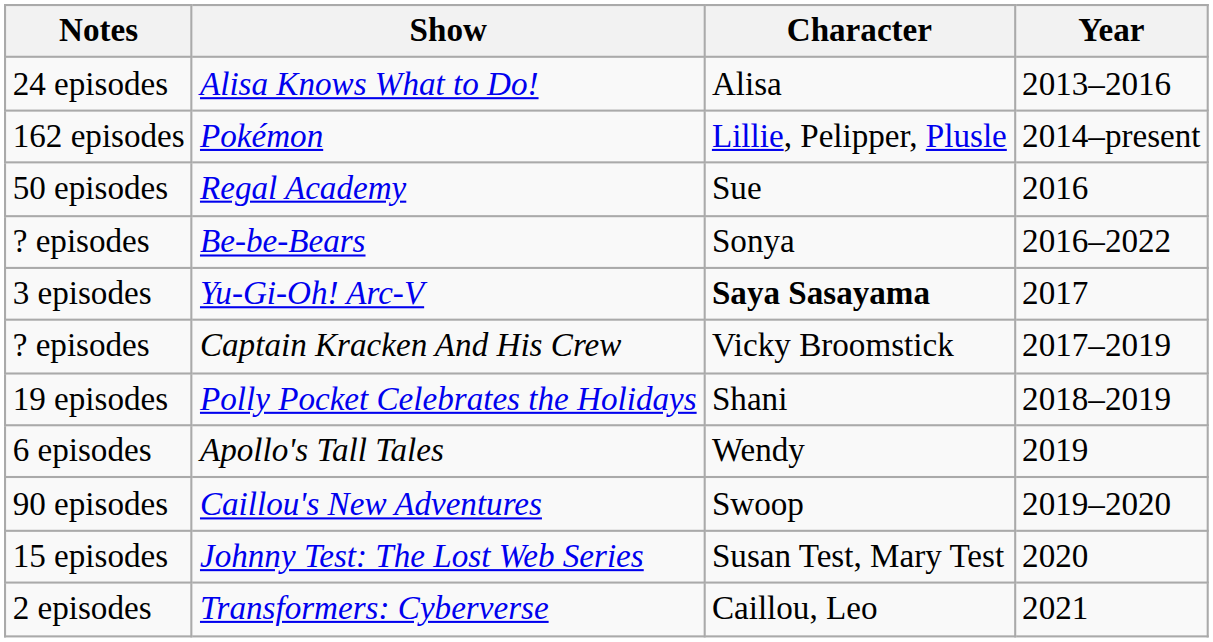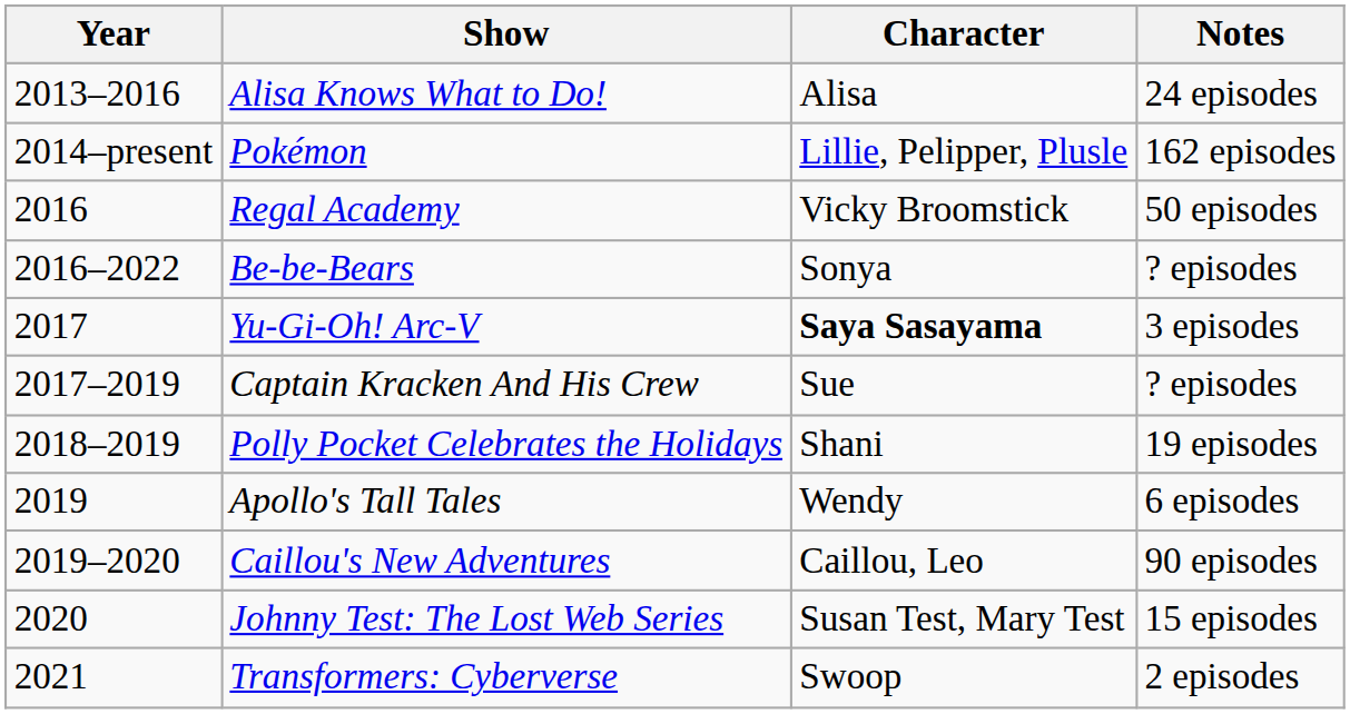columns swapped: Year <-> Notes
Regal Academy | Character: Sue -> Vicky Broomstick
Captain Kracken And His Crew | Character: Vicky Broomstick -> Sue
Caillou's New Adventures | Character: Swoop -> Caillou, Leo
Transformers: Cyberverse | Character: Caillou, Leo -> Swoop
